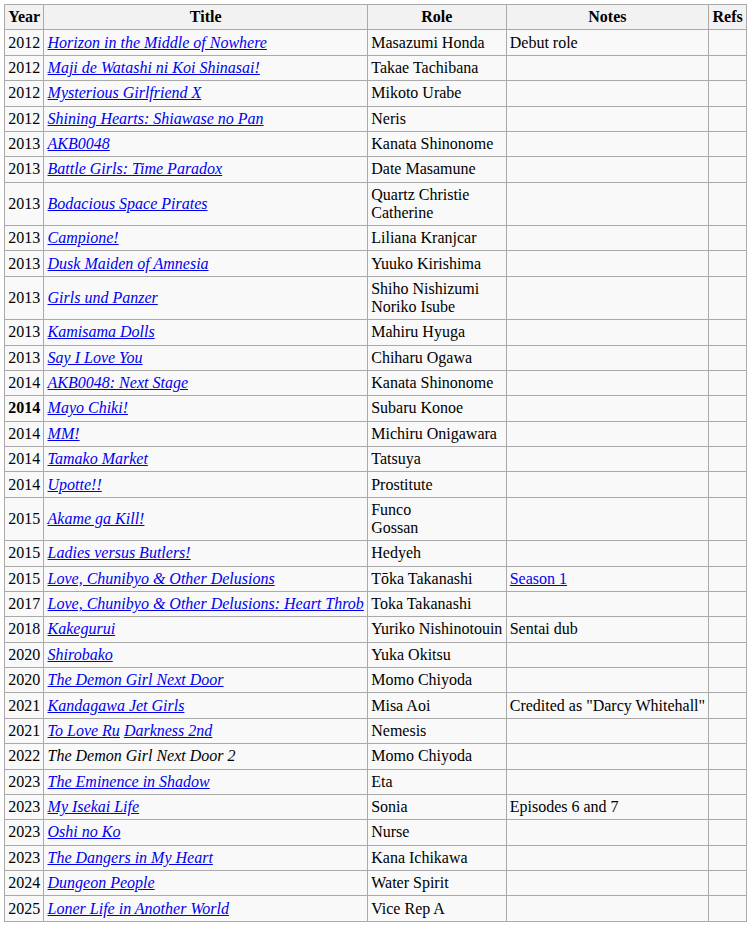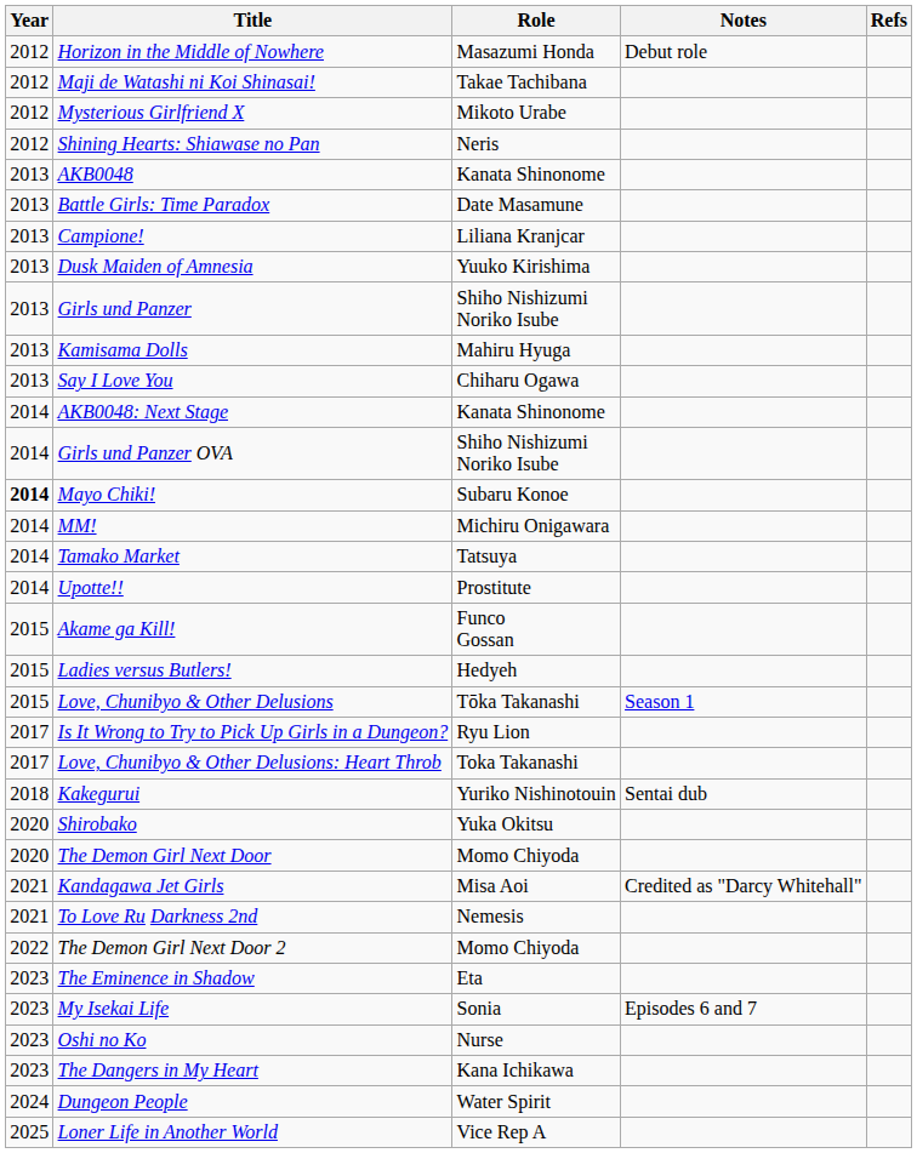- row: 2013 | Bodacious Space Pirates | Quartz Christie Catherine
+ row: 2014 | Girls und Panzer OVA | Shiho Nishizumi Noriko Isube
+ row: 2017 | Is It Wrong to Try to Pick Up Girls in a Dungeon? | Ryu Lion
